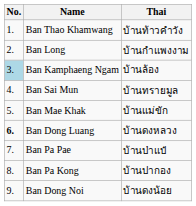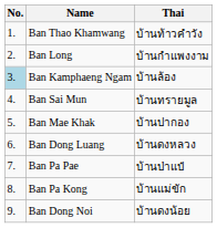Ban Mae Khak | Thai: บ้านแม่ขัก -> บ้านปากอง
Ban Dong Luang | No.: bold -> normal
Ban Pa Kong | Thai: บ้านปากอง -> บ้านแม่ขัก
